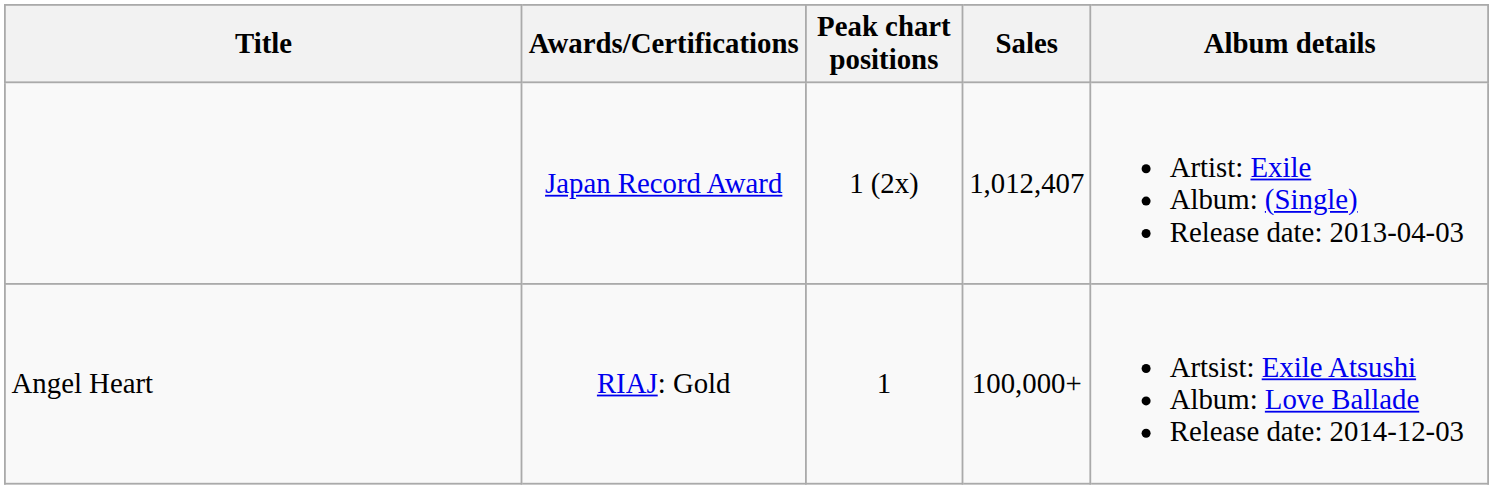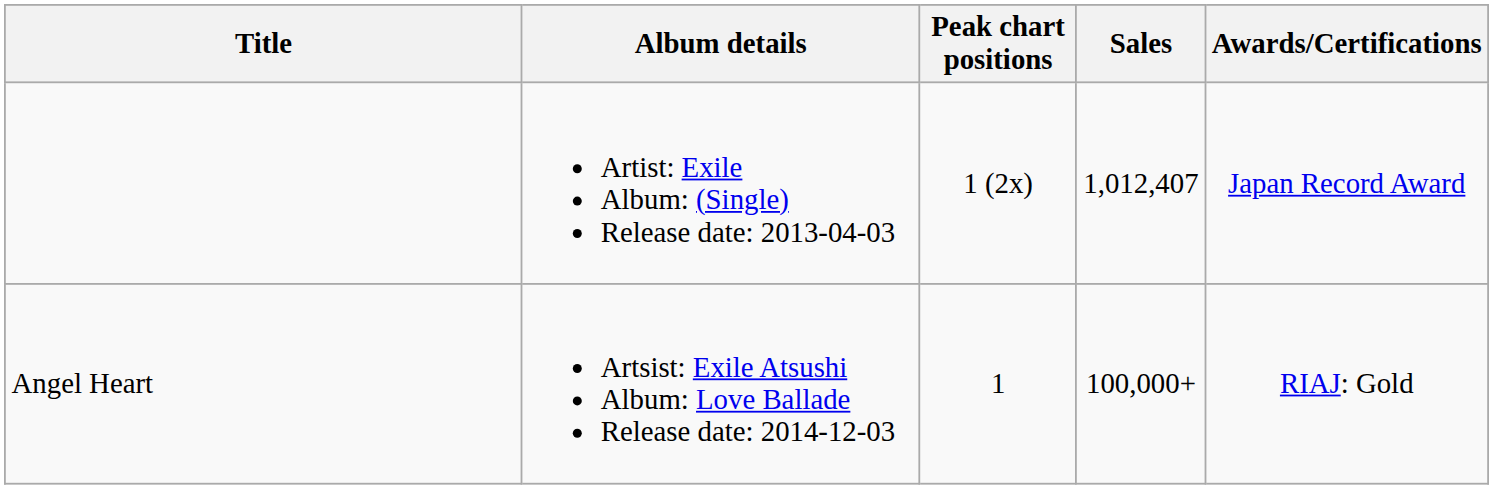columns swapped: Album details <-> Awards/Certifications
